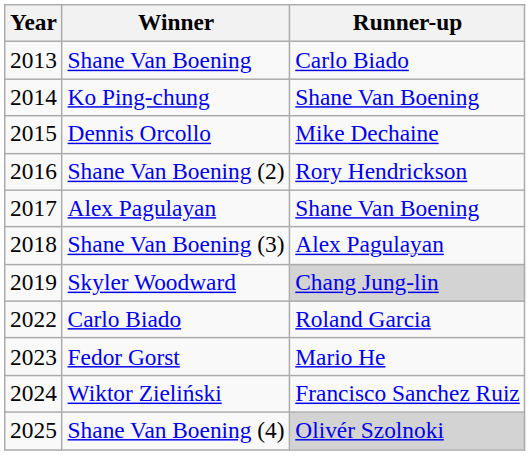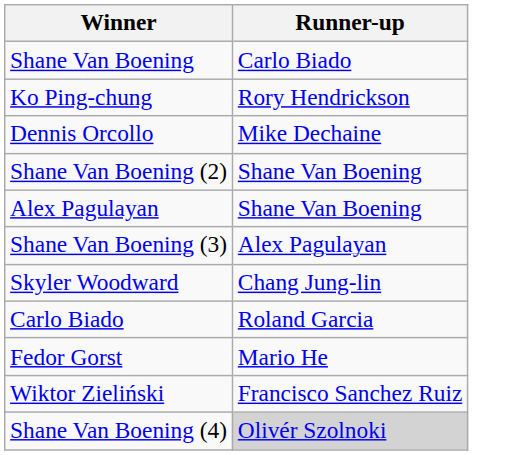- column: Year | 2013 | 2014 | 2015 | 2016 | 2017 | 2018 | 2019 | 2022 | 2023 | 2024 | 2025
Ko Ping-chung | Runner-up: Shane Van Boening -> Rory Hendrickson
Shane Van Boening (2) | Runner-up: Rory Hendrickson -> Shane Van Boening
Skyler Woodward | Runner-up: lightgrey background -> no background
